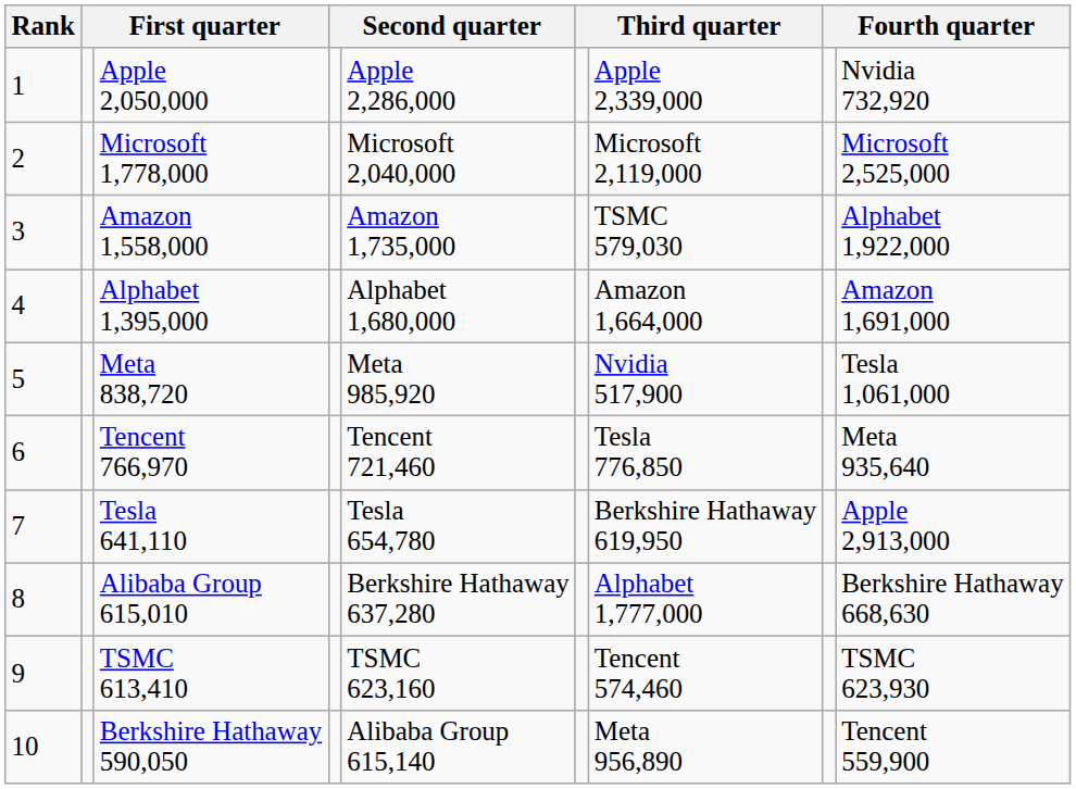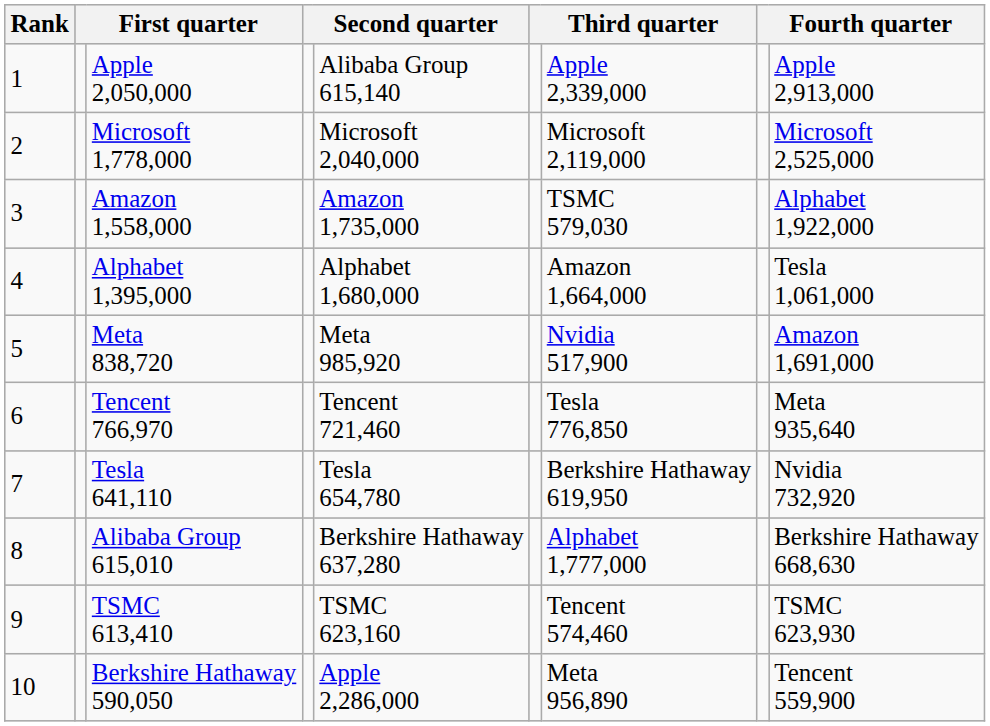Apple 2,050,000 | column 5: Apple 2,286,000 -> Alibaba Group 615,140
Apple 2,050,000 | column 9: Nvidia 732,920 -> Apple 2,913,000
Alphabet 1,395,000 | column 9: Amazon 1,691,000 -> Tesla 1,061,000
Meta 838,720 | column 9: Tesla 1,061,000 -> Amazon 1,691,000
Tesla 641,110 | column 9: Apple 2,913,000 -> Nvidia 732,920
Berkshire Hathaway 590,050 | column 5: Alibaba Group 615,140 -> Apple 2,286,000
